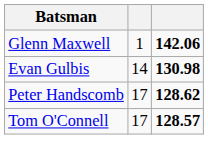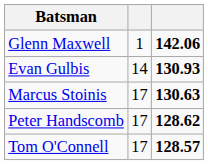Evan Gulbis | column 3: 130.98 -> 130.93
+ row: Marcus Stoinis | 17 | 130.63
